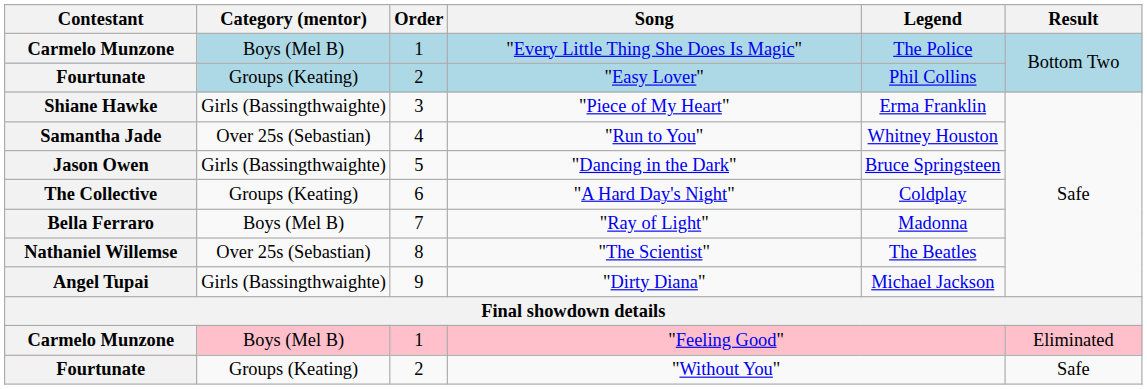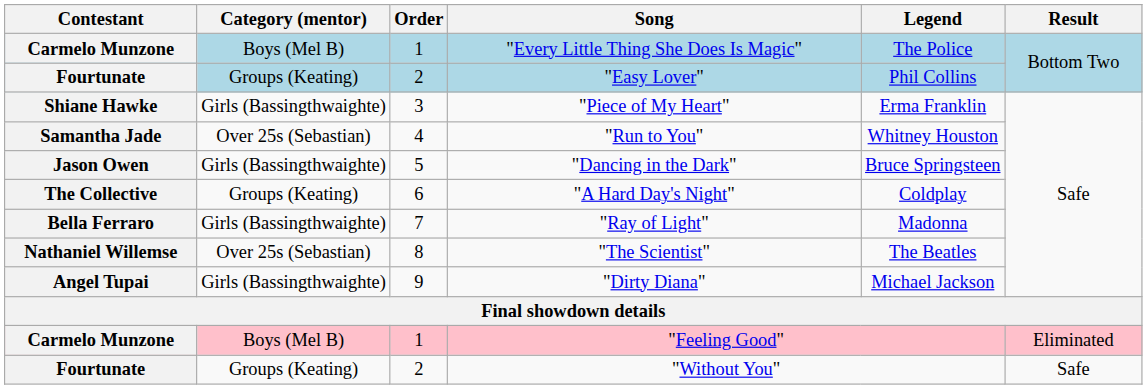"Ray of Light" | Category (mentor): Boys (Mel B) -> Girls (Bassingthwaighte)
